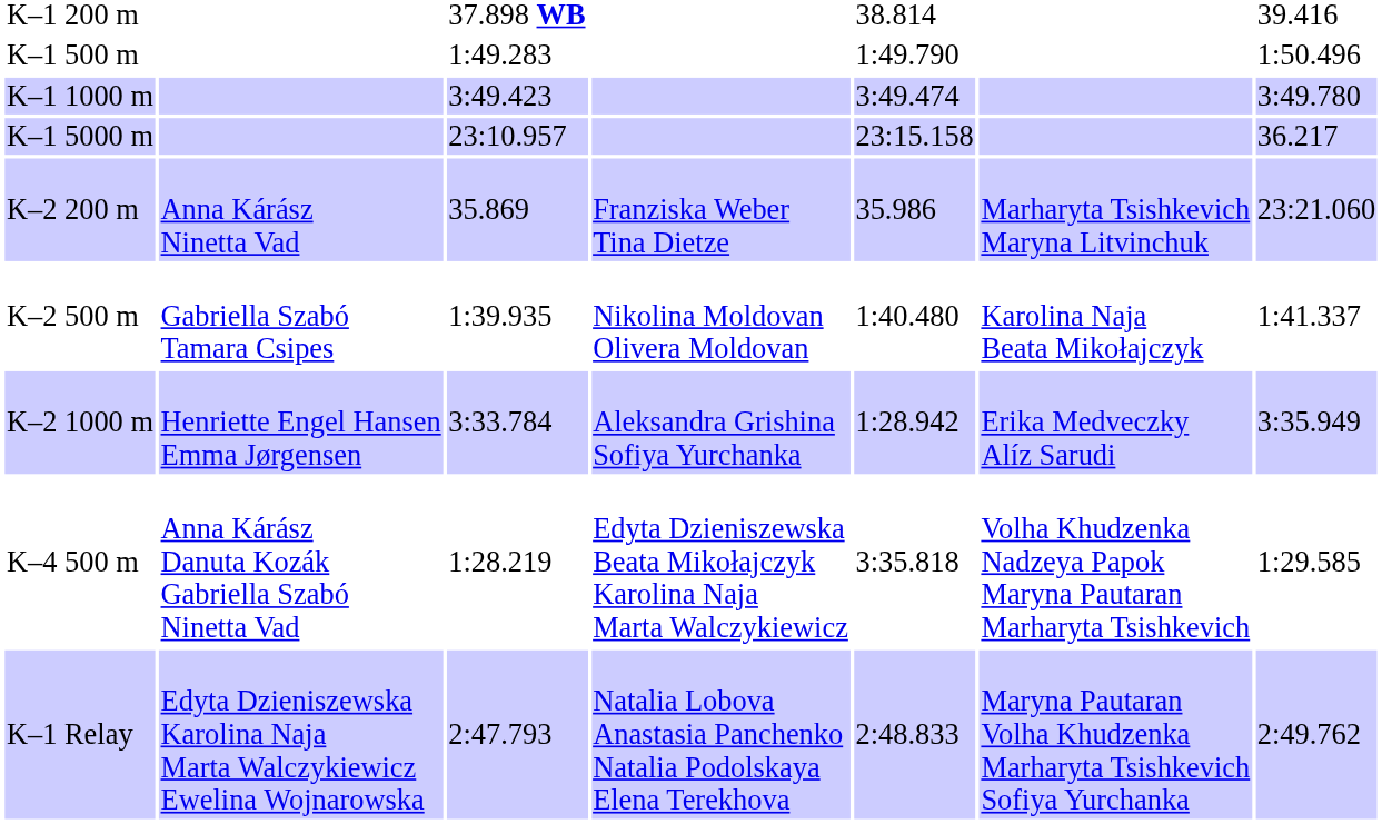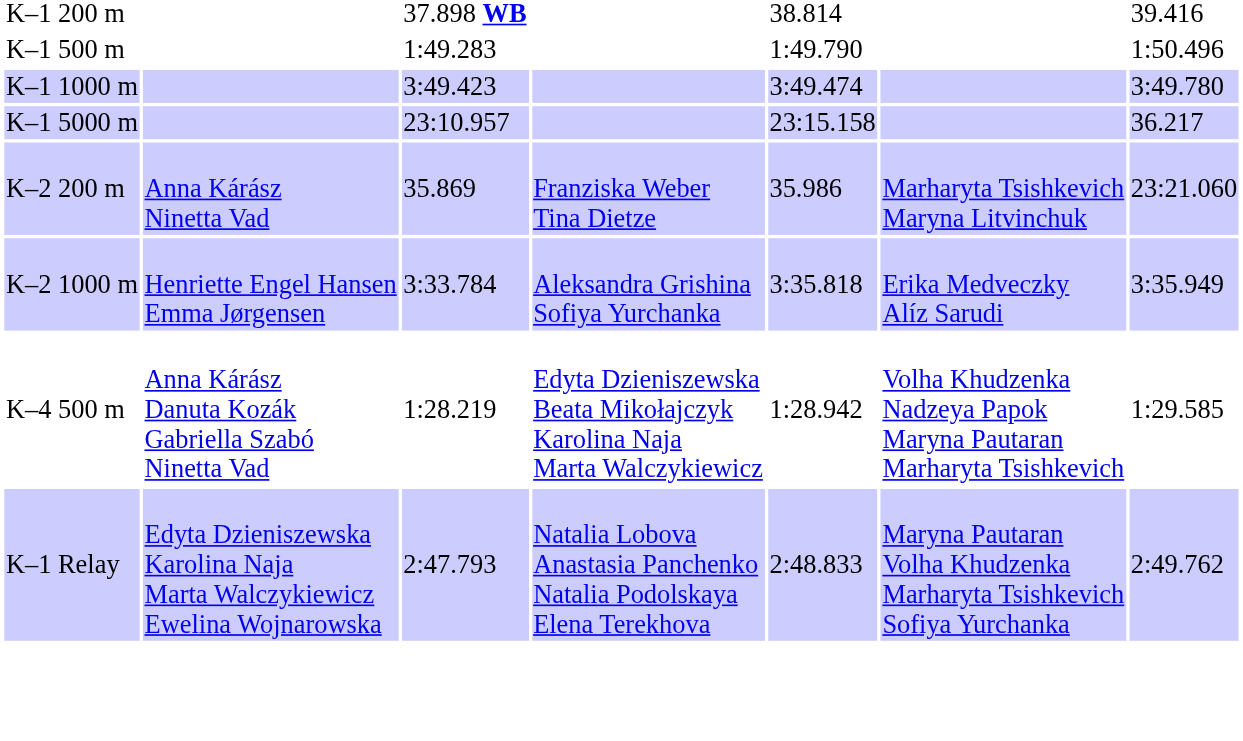- row: K–2 500 m | Gabriella Szabó Tamara Csipes | 1:39.935 | Nikolina Moldovan Olivera Moldovan | 1:40.480 | Karolina Naja Beata Mikołajczyk | 1:41.337
K–2 1000 m | column 5: 1:28.942 -> 3:35.818
K–4 500 m | column 5: 3:35.818 -> 1:28.942
